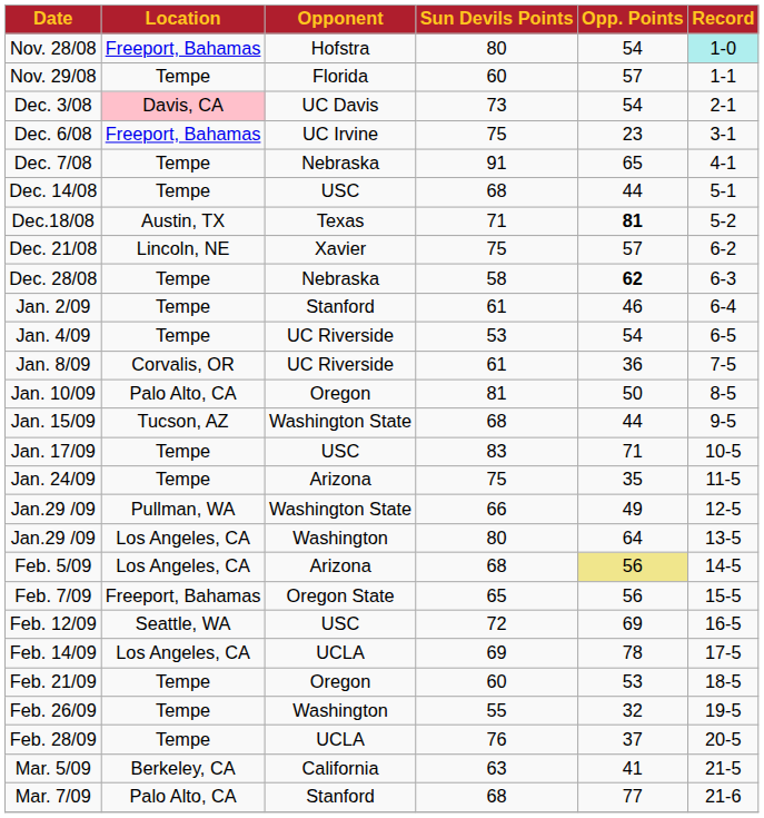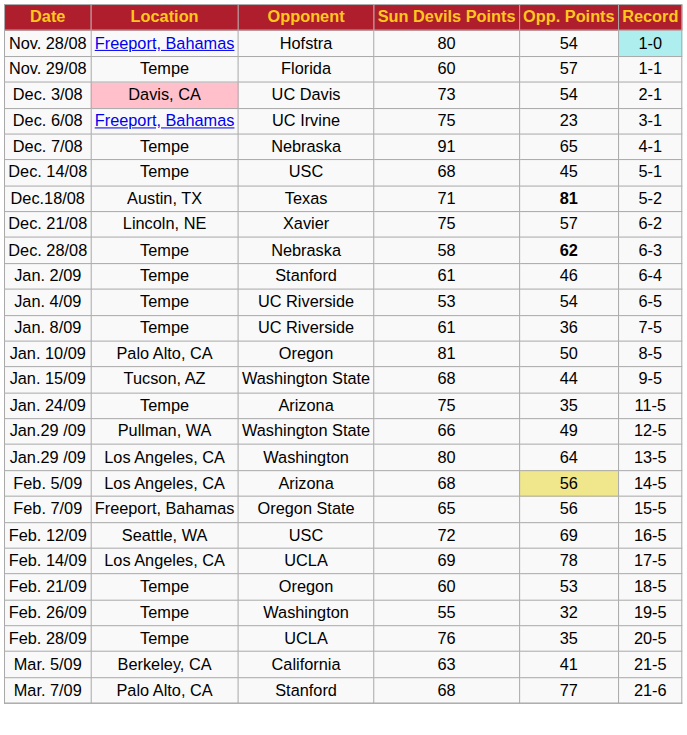Dec. 14/08 | Opp. Points: 44 -> 45
Jan. 8/09 | Location: Corvalis, OR -> Tempe
- row: Jan. 17/09 | Tempe | USC | 83 | 71 | 10-5
Feb. 28/09 | Opp. Points: 37 -> 35
